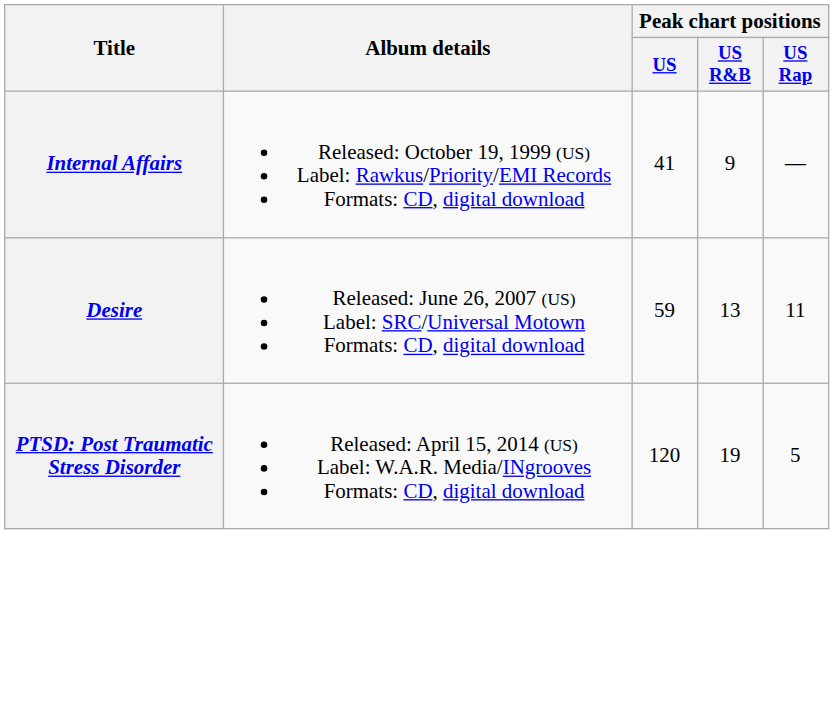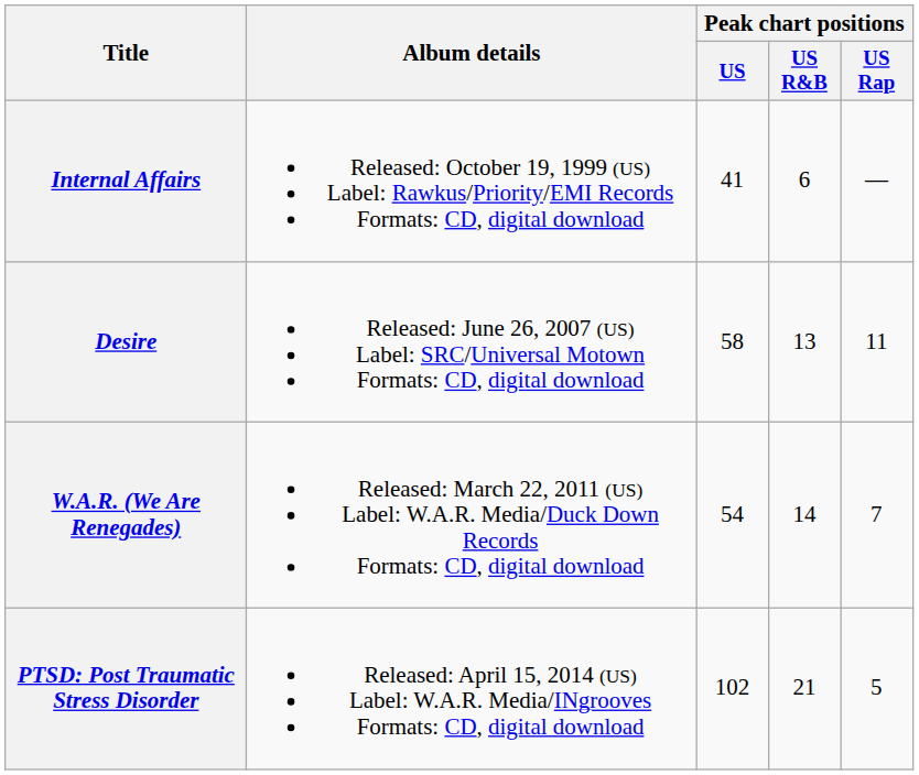Internal Affairs | Peak chart positions / US R&B: 9 -> 6
Desire | Peak chart positions / US: 59 -> 58
+ row: W.A.R. (We Are Renegades) | Released: March 22, 2011 (US) Label: W.A.R. Media/Duck Down Records Formats: CD, digital download | 54 | 14 | 7
PTSD: Post Traumatic Stress Disorder | Peak chart positions / US: 120 -> 102
PTSD: Post Traumatic Stress Disorder | Peak chart positions / US R&B: 19 -> 21
